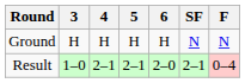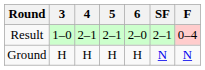rows swapped: Ground <-> Result
